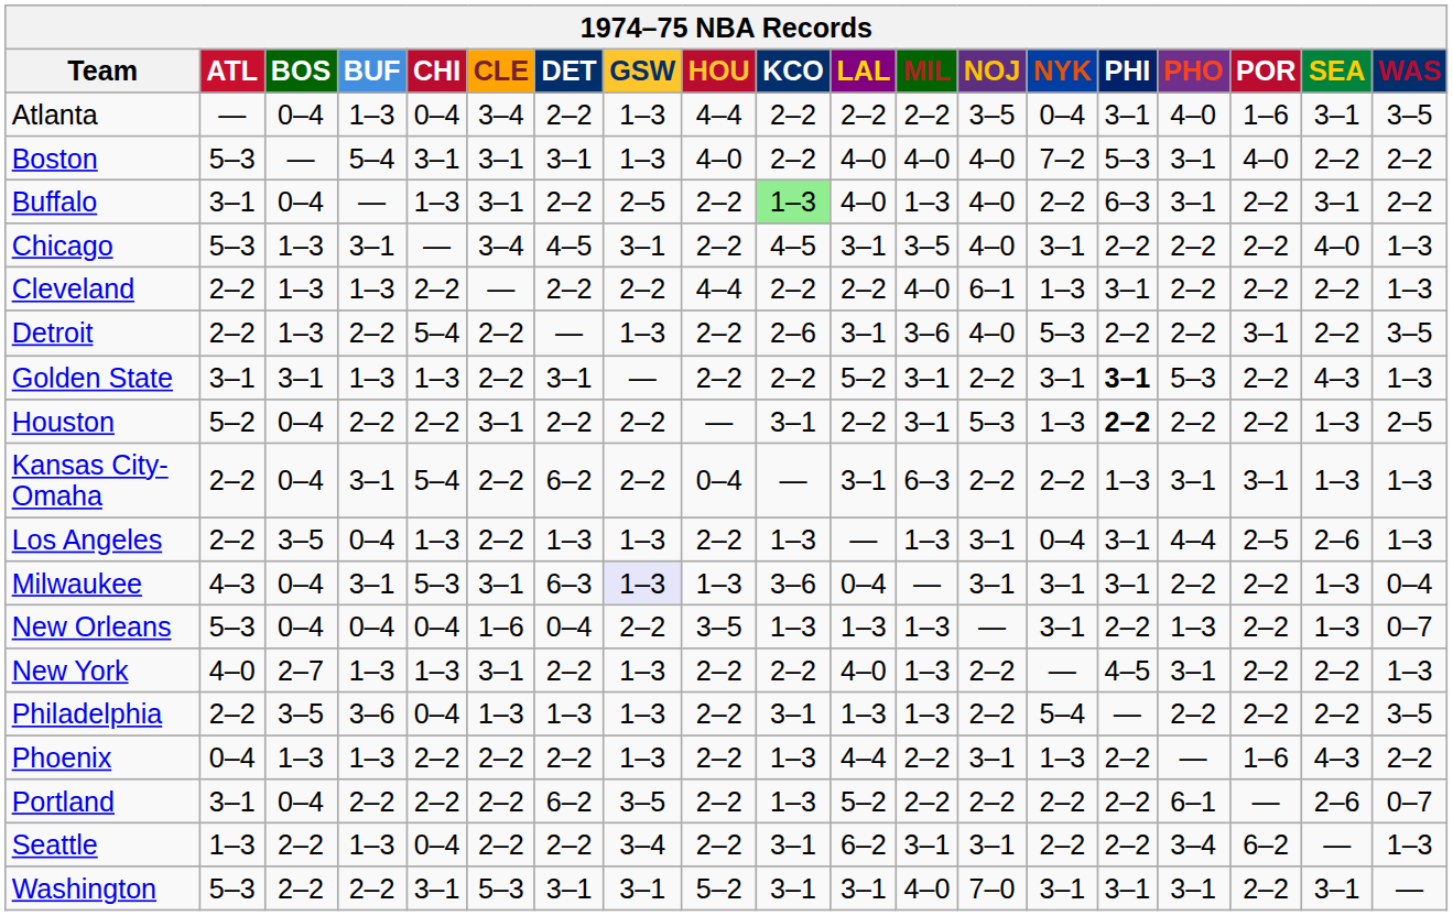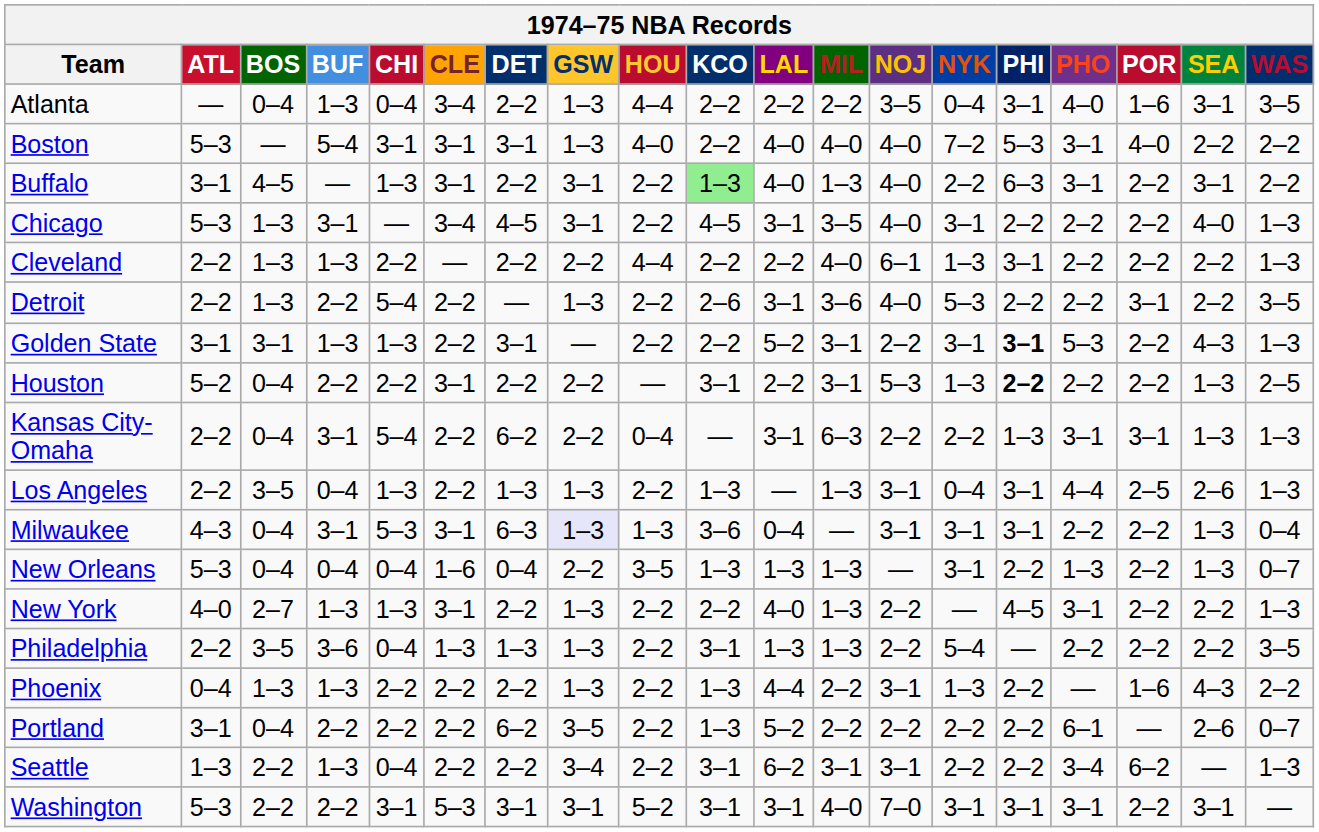Buffalo | BOS: 0–4 -> 4–5
Buffalo | GSW: 2–5 -> 3–1
